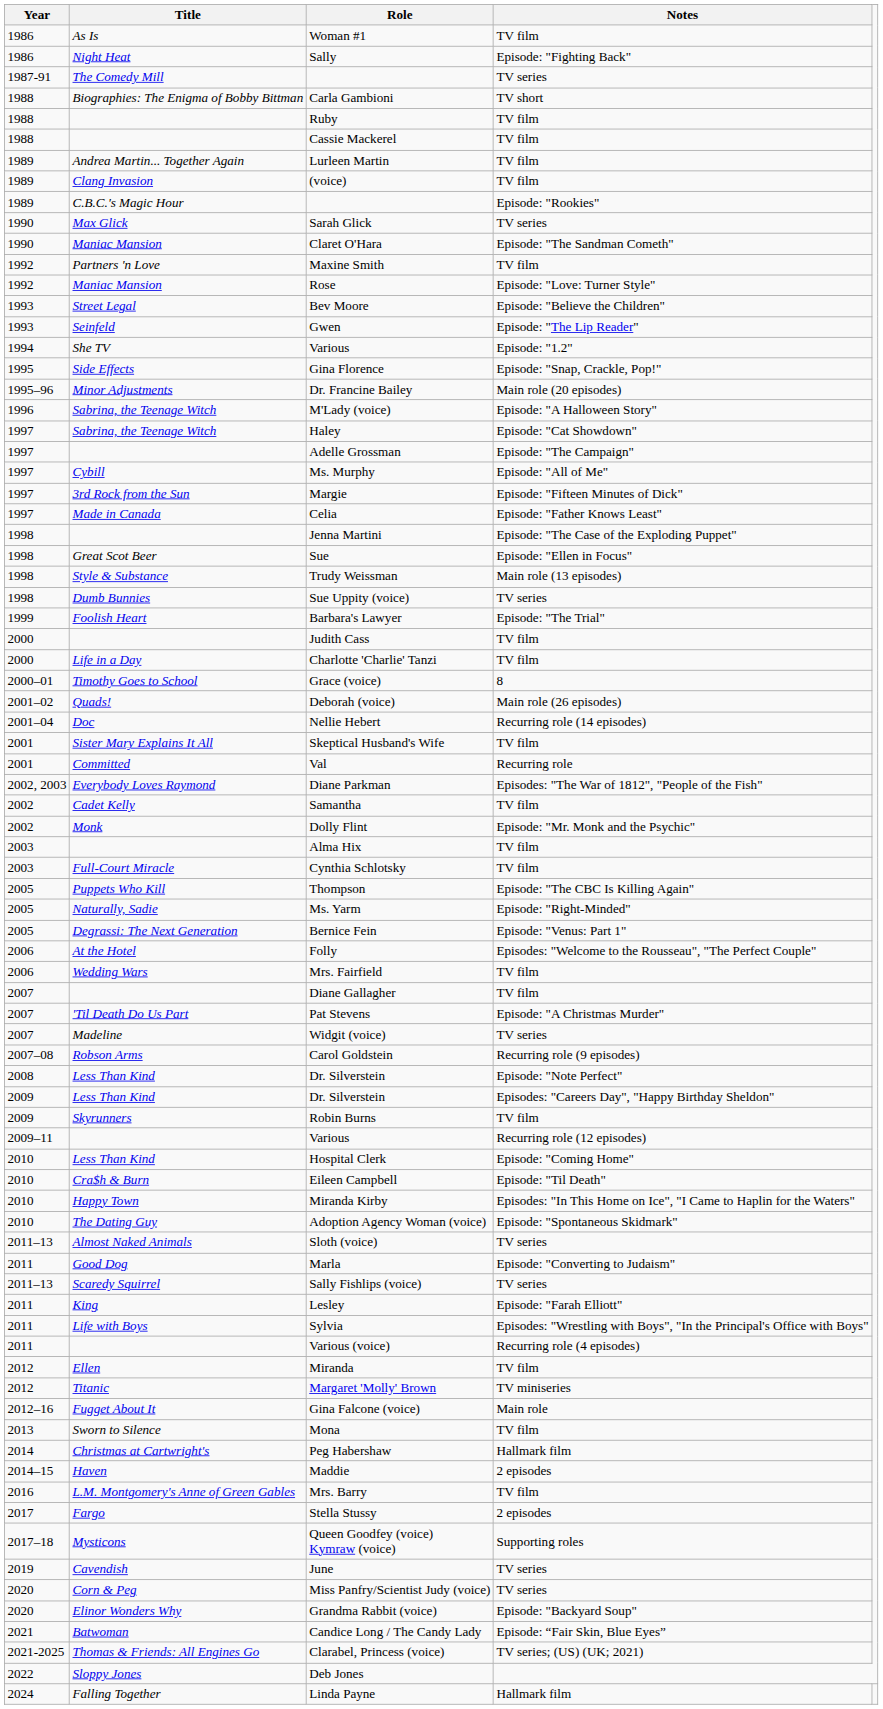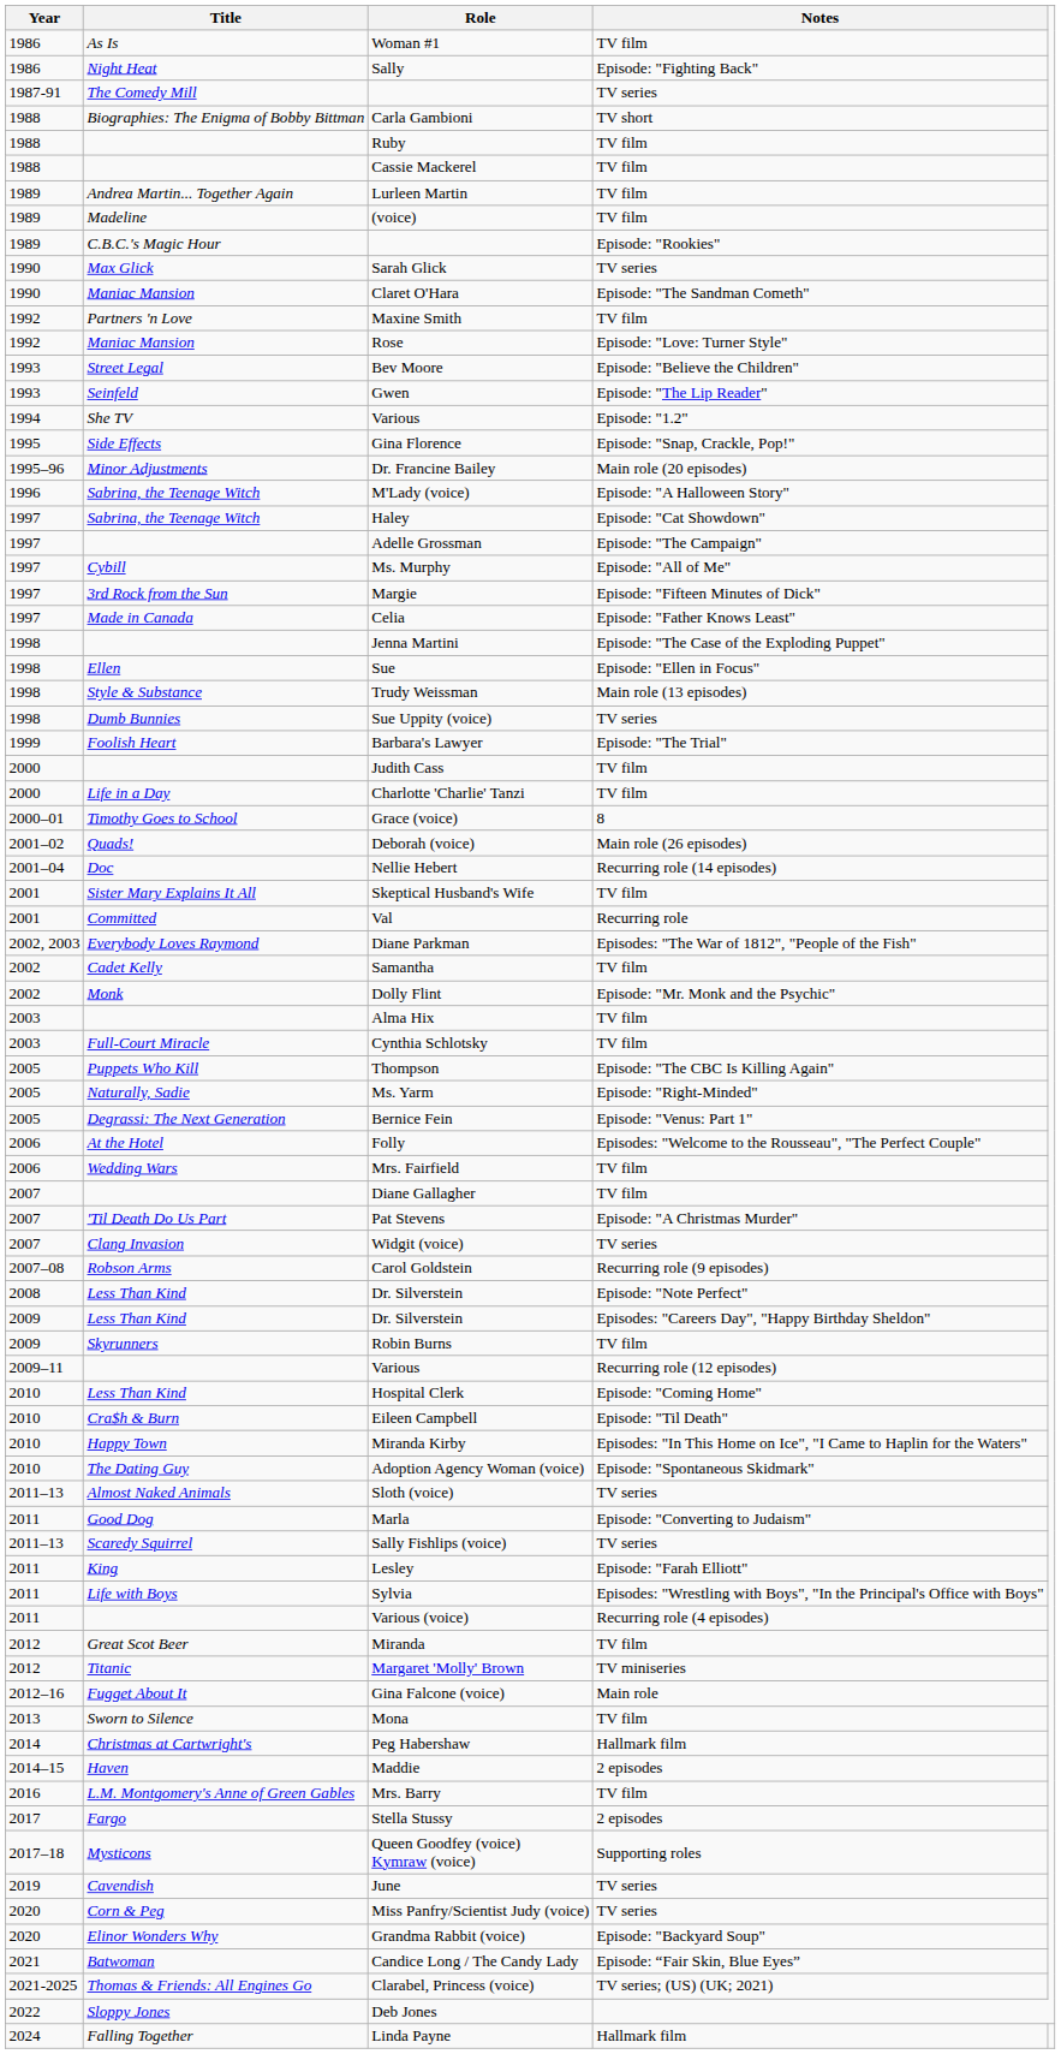(voice) | Title: Clang Invasion -> Madeline
Sue | Title: Great Scot Beer -> Ellen
Widgit (voice) | Title: Madeline -> Clang Invasion
Miranda | Title: Ellen -> Great Scot Beer
